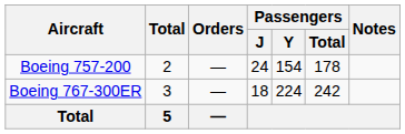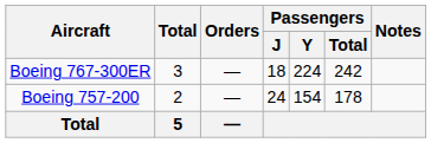rows swapped: Boeing 757-200 <-> Boeing 767-300ER
